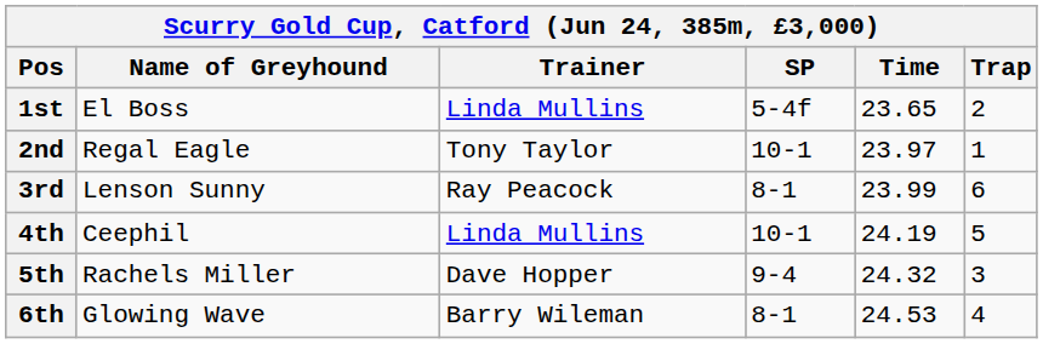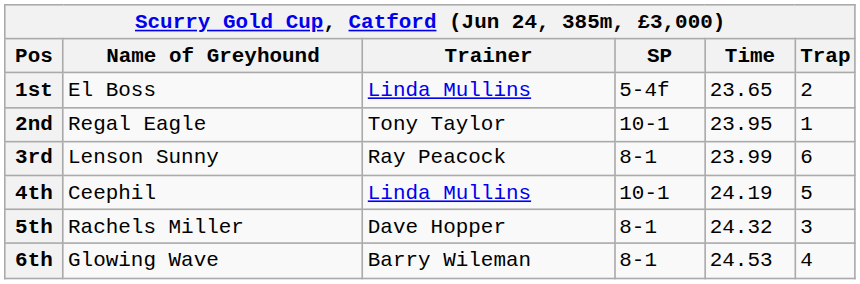2nd | Time: 23.97 -> 23.95
5th | SP: 9-4 -> 8-1
